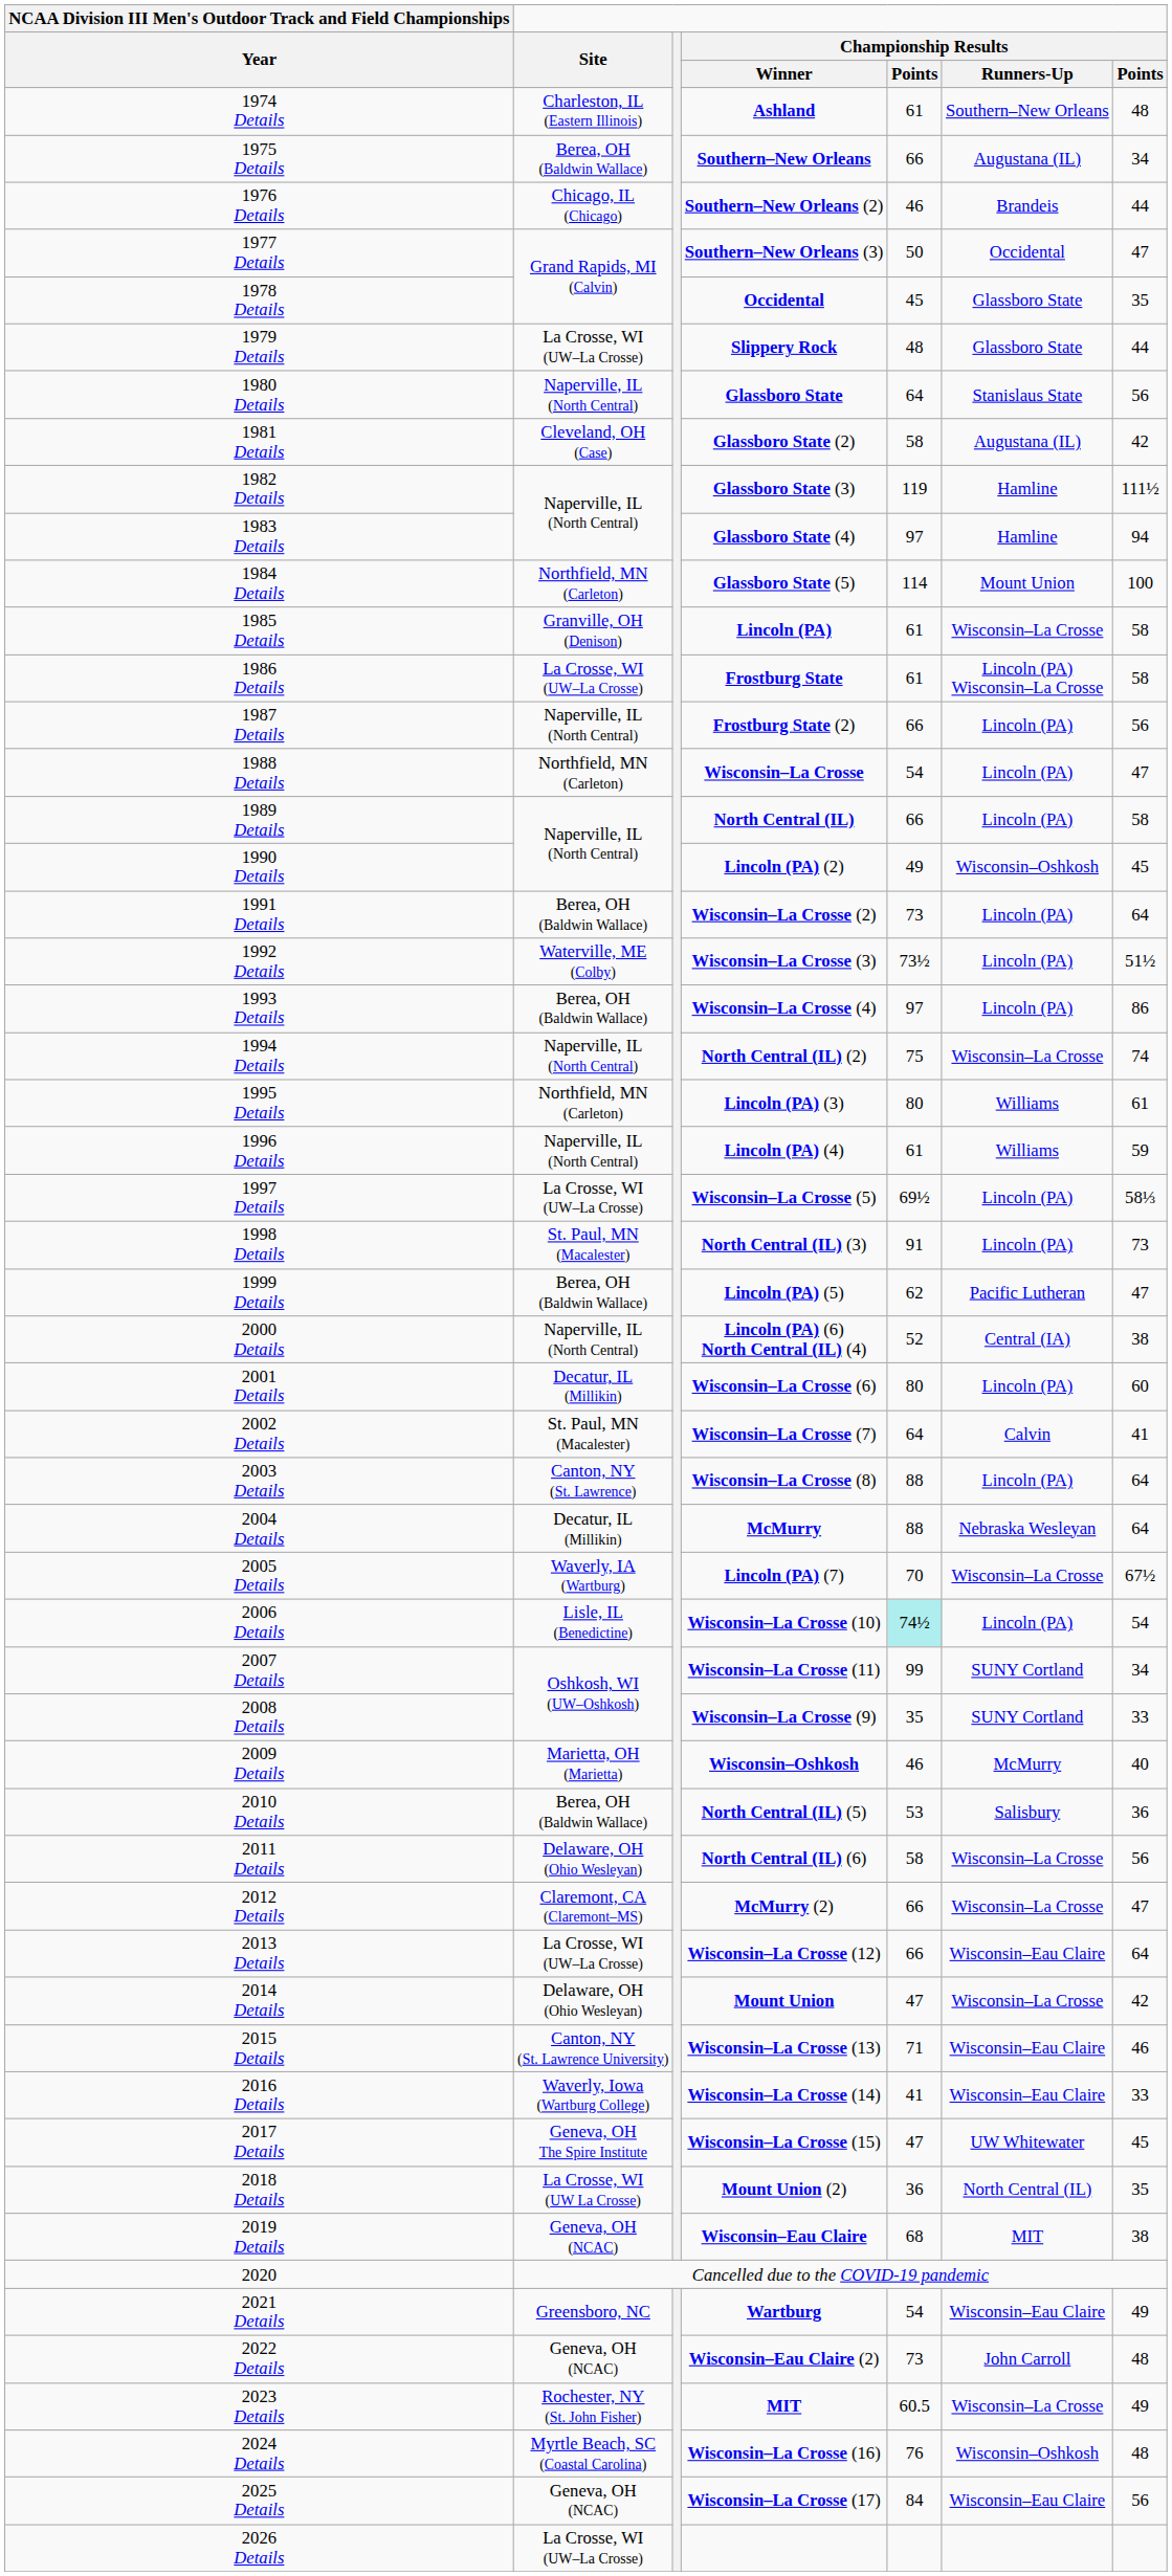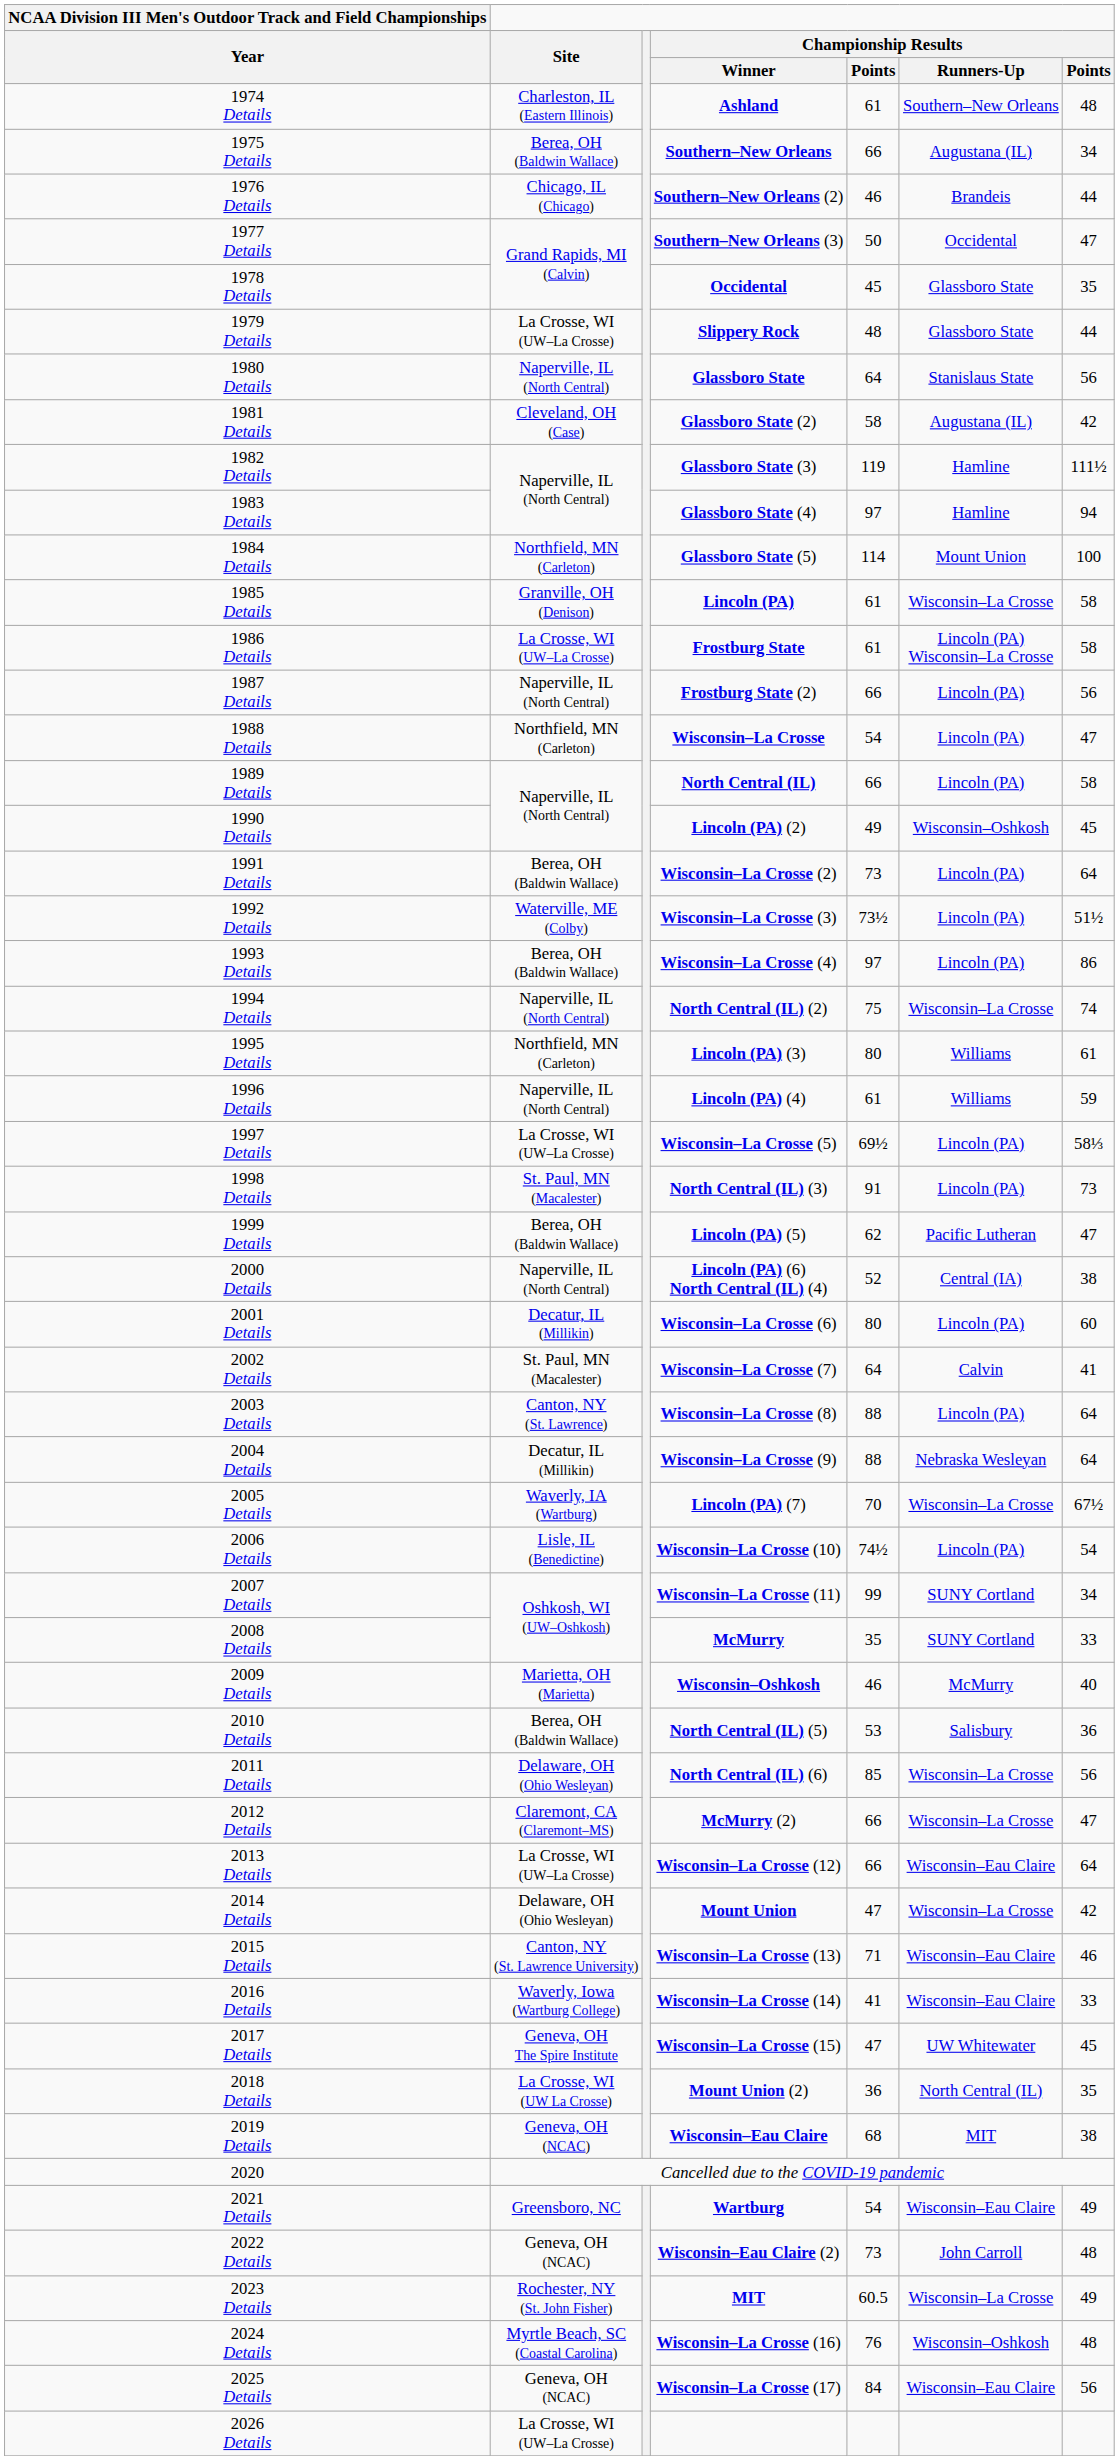2004 Details | Championship Results / Winner: McMurry -> Wisconsin–La Crosse (9)
2006 Details | column 5: paleturquoise background -> no background
2008 Details | Championship Results / Winner: Wisconsin–La Crosse (9) -> McMurry
2011 Details | column 5: 58 -> 85
